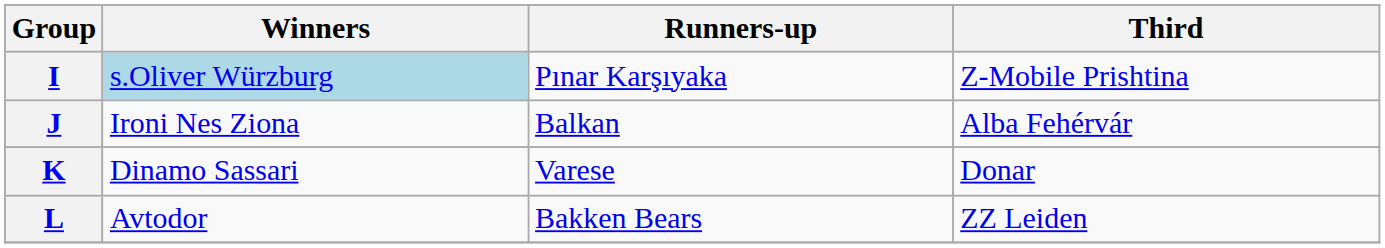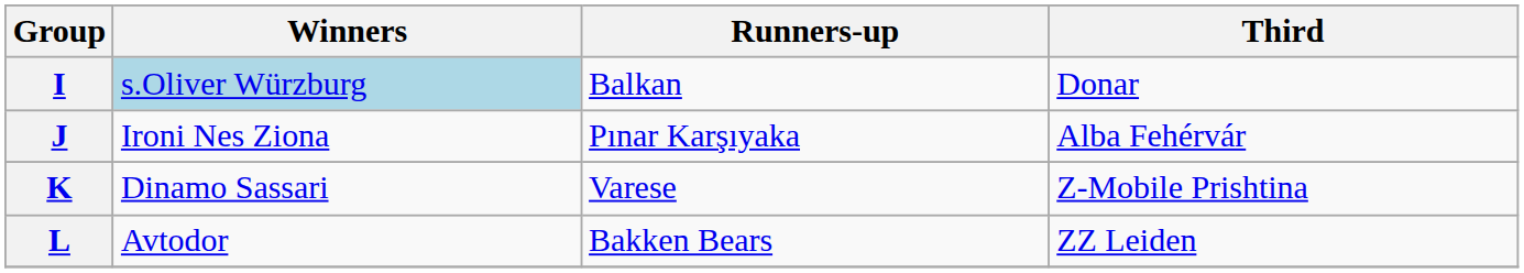I | Runners-up: Pınar Karşıyaka -> Balkan
I | Third: Z-Mobile Prishtina -> Donar
J | Runners-up: Balkan -> Pınar Karşıyaka
K | Third: Donar -> Z-Mobile Prishtina
